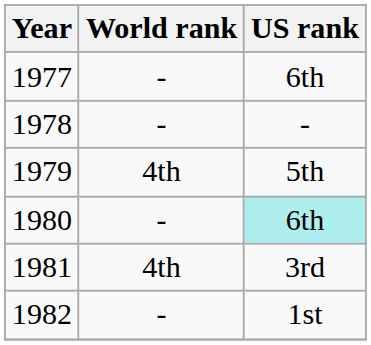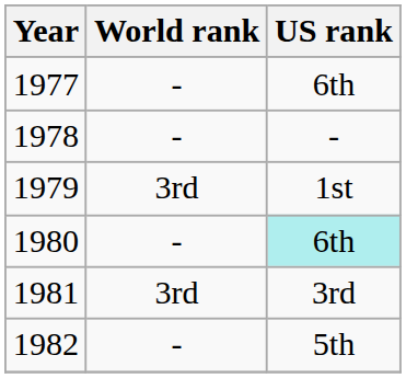1979 | World rank: 4th -> 3rd
1979 | US rank: 5th -> 1st
1981 | World rank: 4th -> 3rd
1982 | US rank: 1st -> 5th
